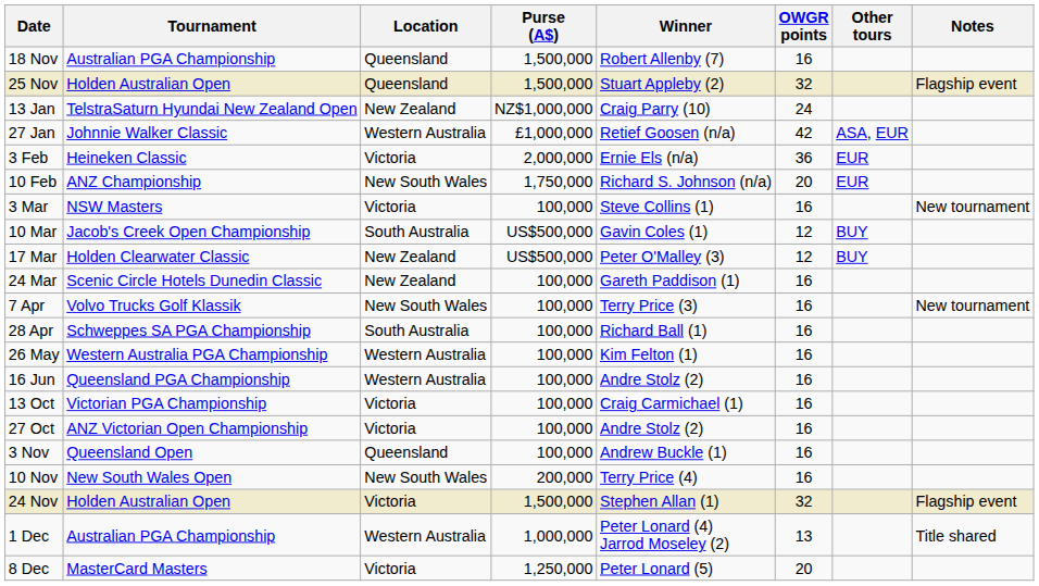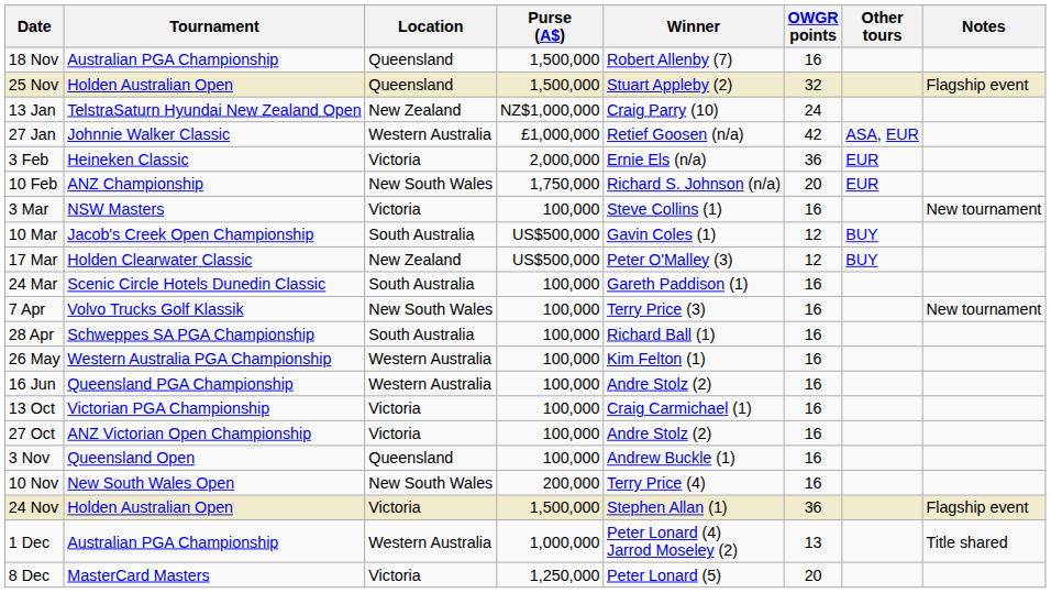24 Mar | Location: New Zealand -> South Australia
24 Nov | OWGR points: 32 -> 36
